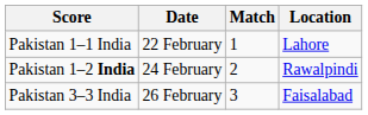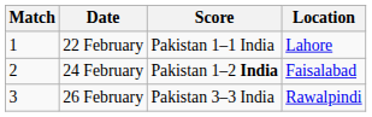columns swapped: Match <-> Score
24 February | Location: Rawalpindi -> Faisalabad
26 February | Location: Faisalabad -> Rawalpindi
